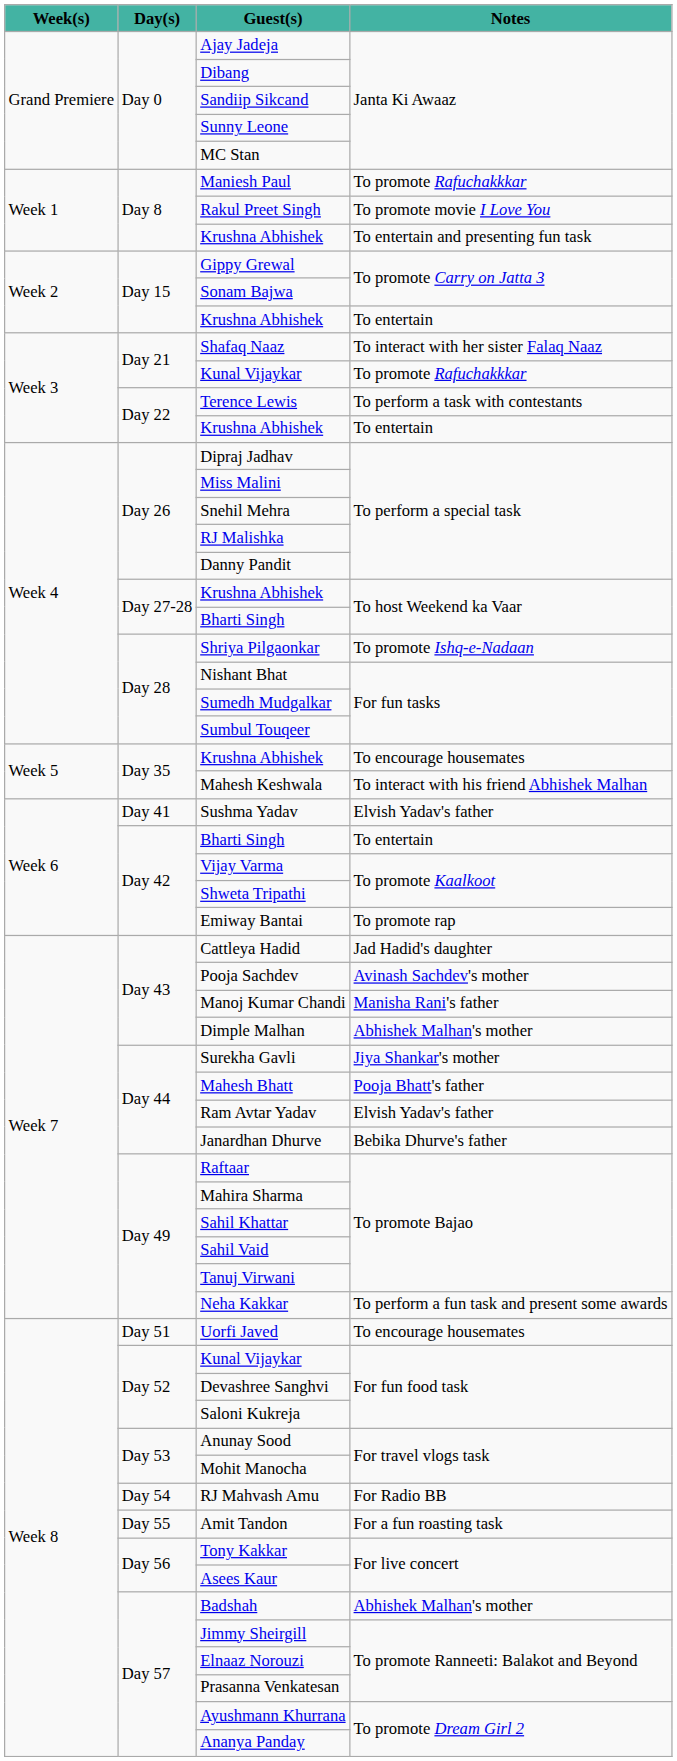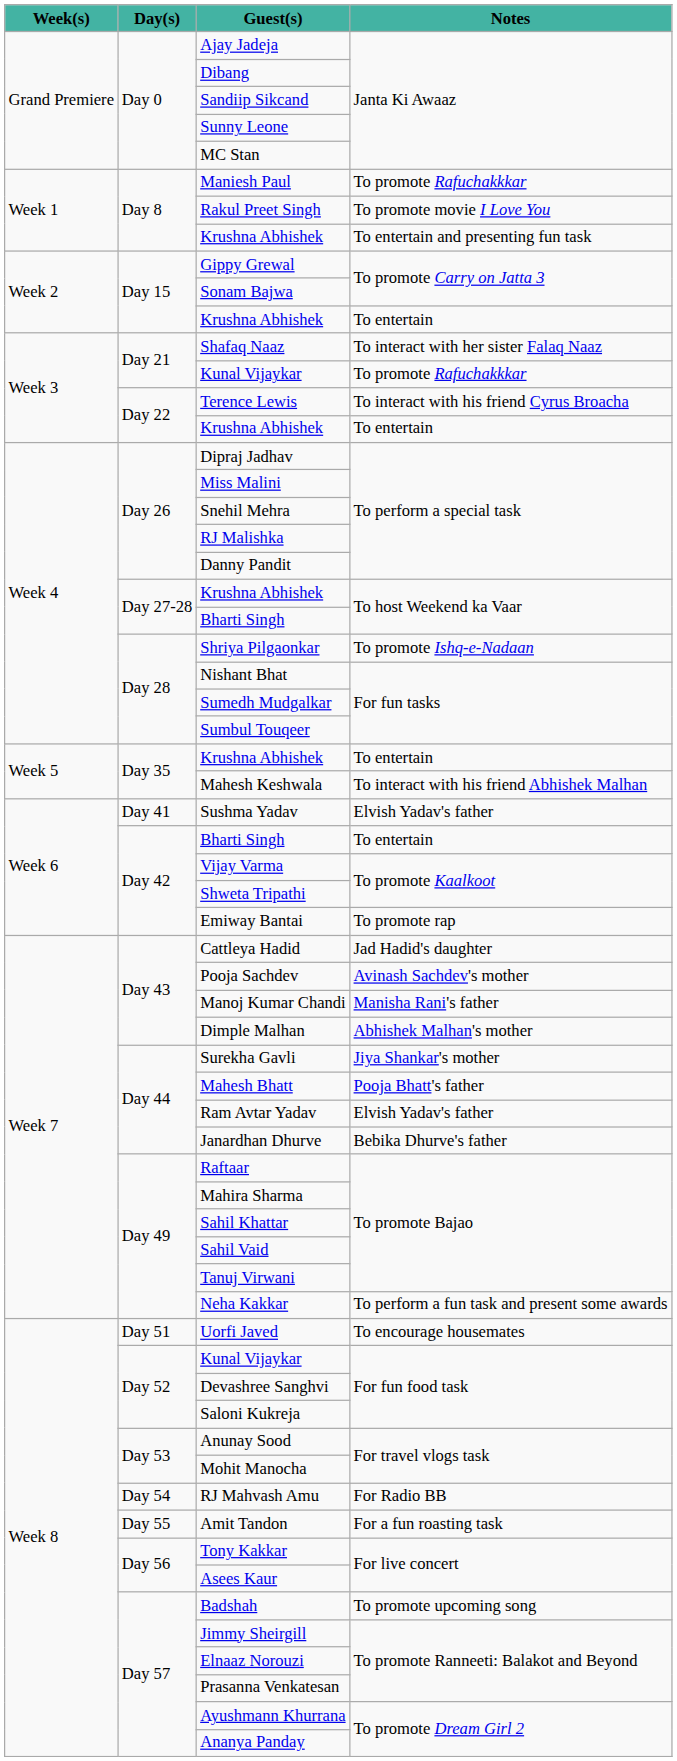Terence Lewis | Notes: To perform a task with contestants -> To interact with his friend Cyrus Broacha
Day 35 / Krushna Abhishek | Notes: To encourage housemates -> To entertain
Badshah | Notes: Abhishek Malhan's mother -> To promote upcoming song
